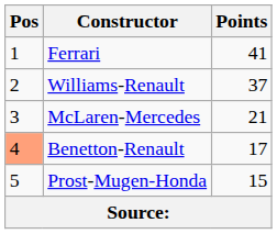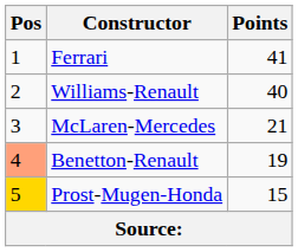Williams-Renault | Points: 37 -> 40
Benetton-Renault | Points: 17 -> 19
Prost-Mugen-Honda | Pos: no background -> gold background
